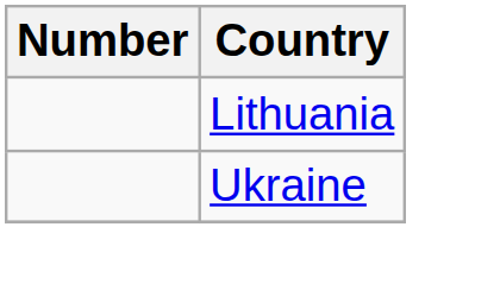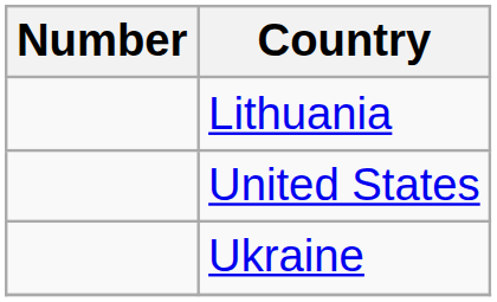+ row: United States
